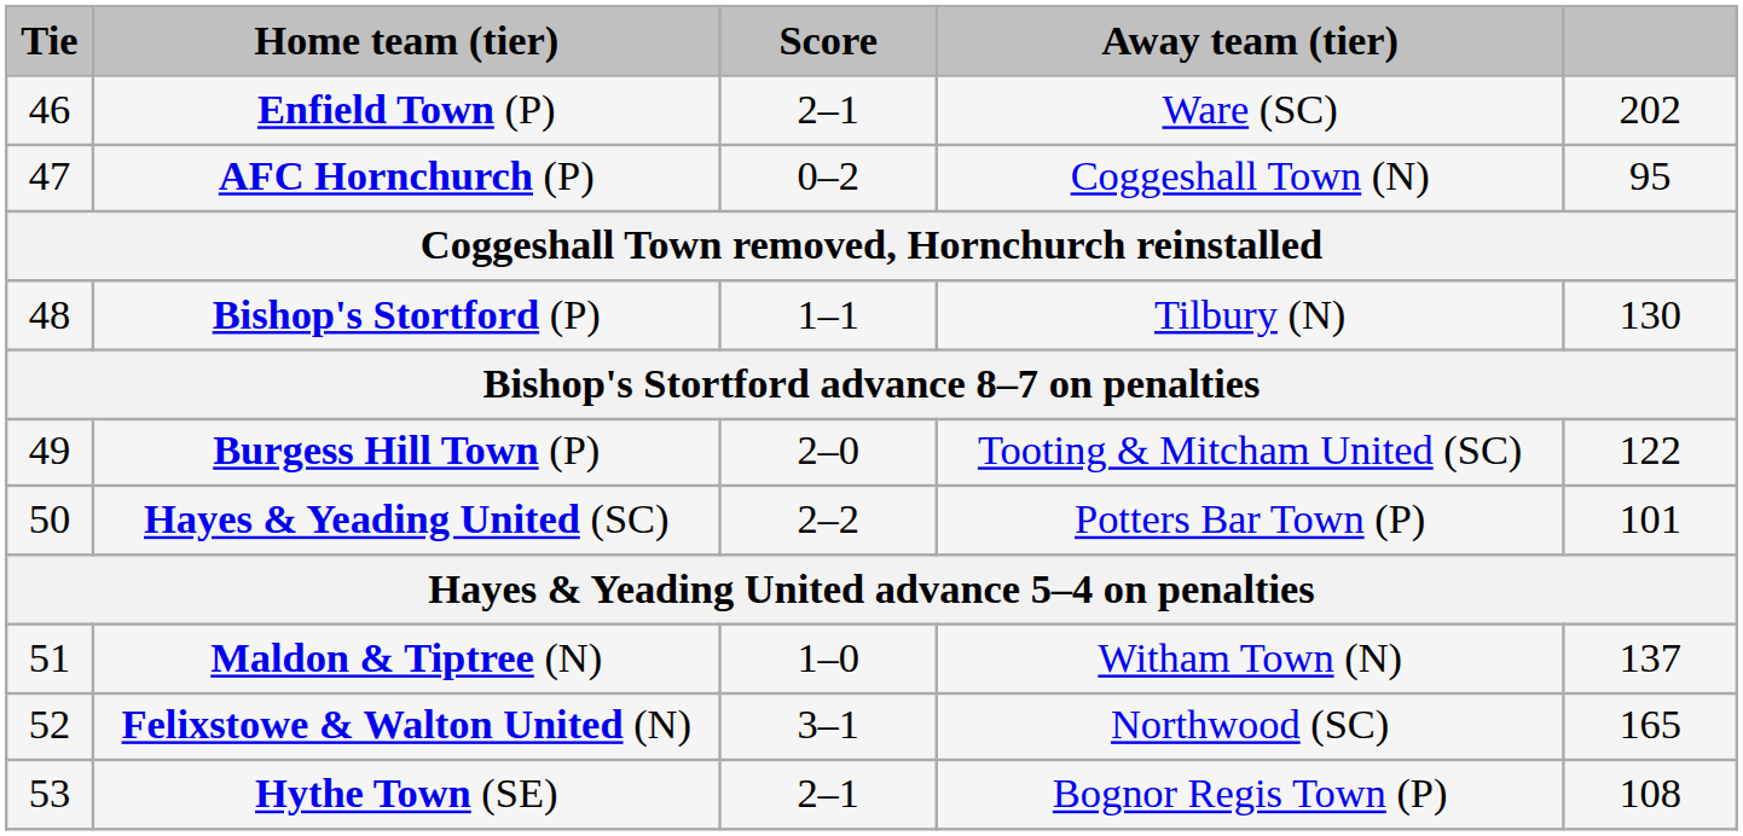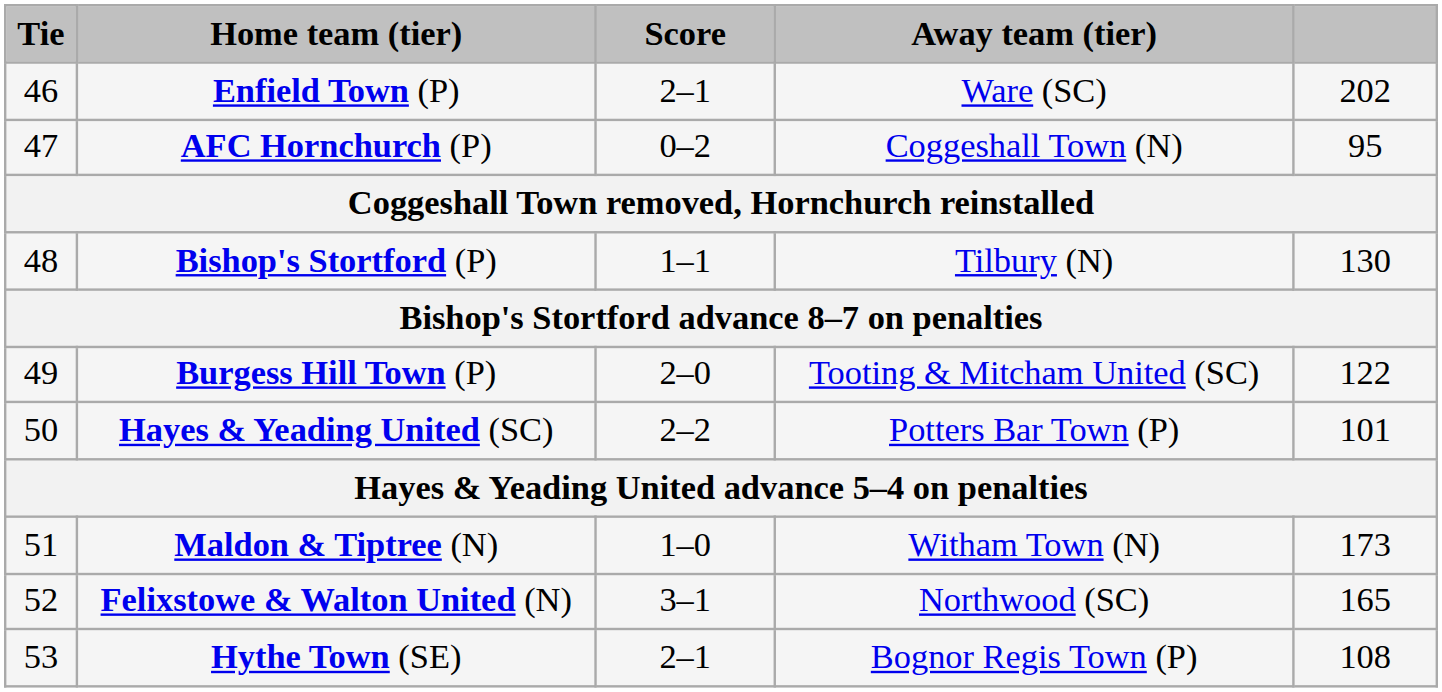Maldon & Tiptree (N) | column 5: 137 -> 173
